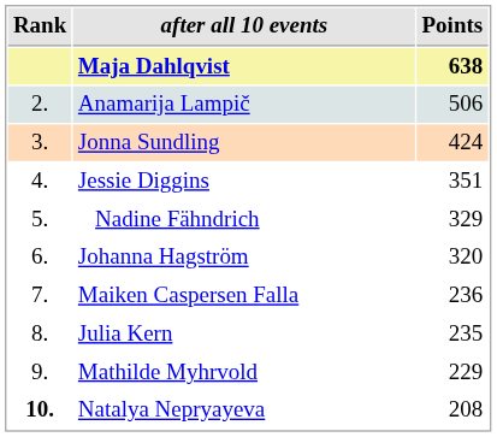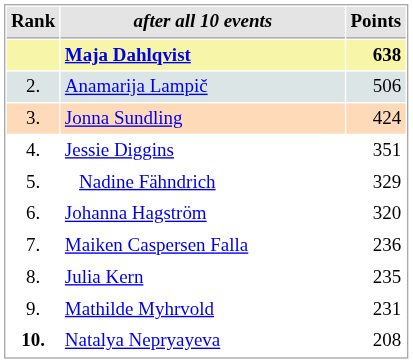Mathilde Myhrvold | Points: 229 -> 231
